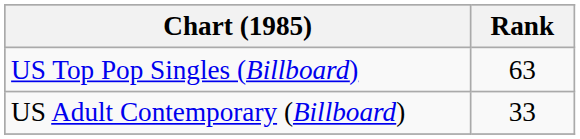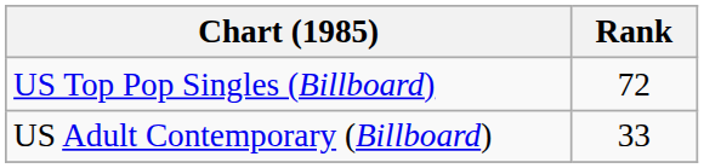US Top Pop Singles (Billboard) | Rank: 63 -> 72
